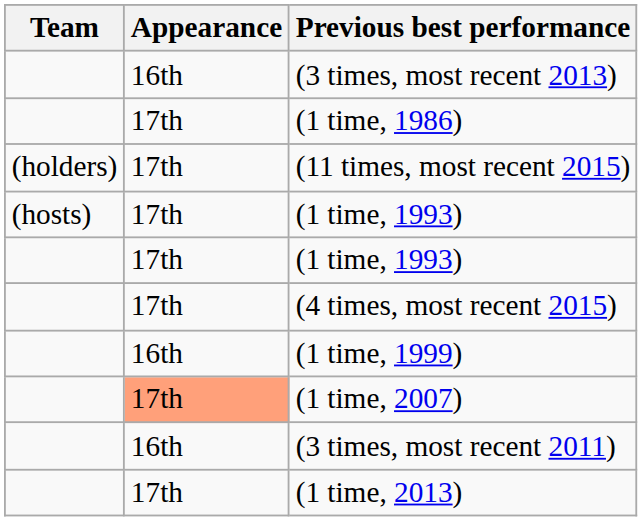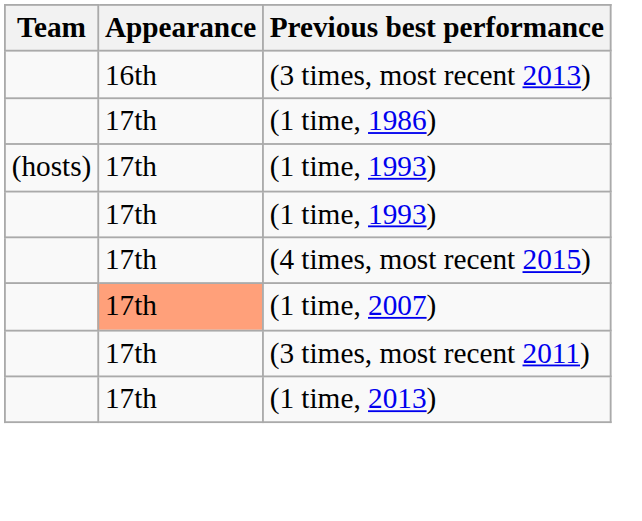- row: (holders) | 17th | (11 times, most recent 2015)
- row: 16th | (1 time, 1999)
(3 times, most recent 2011) | Appearance: 16th -> 17th
